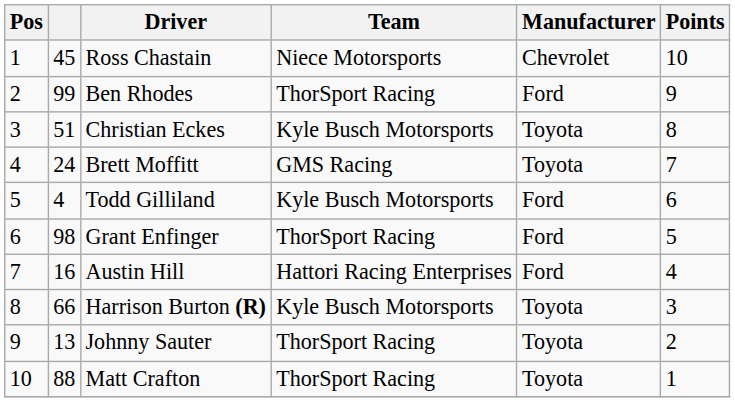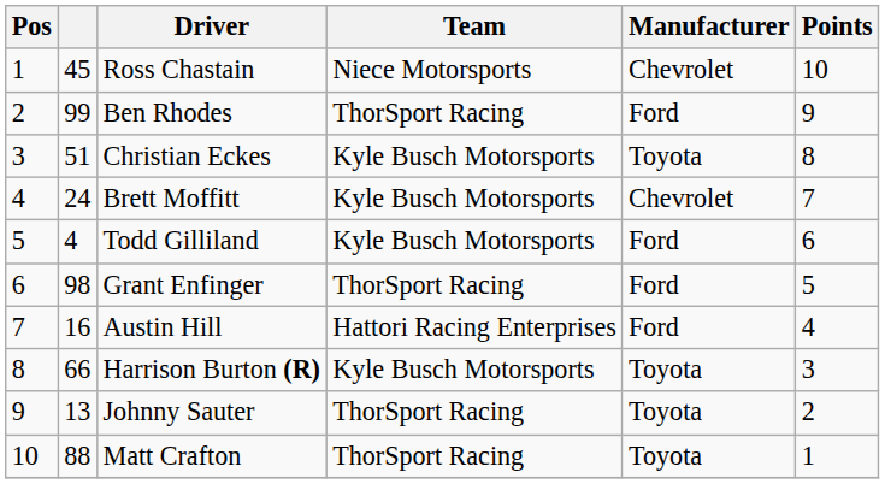Brett Moffitt | Team: GMS Racing -> Kyle Busch Motorsports
Brett Moffitt | Manufacturer: Toyota -> Chevrolet
